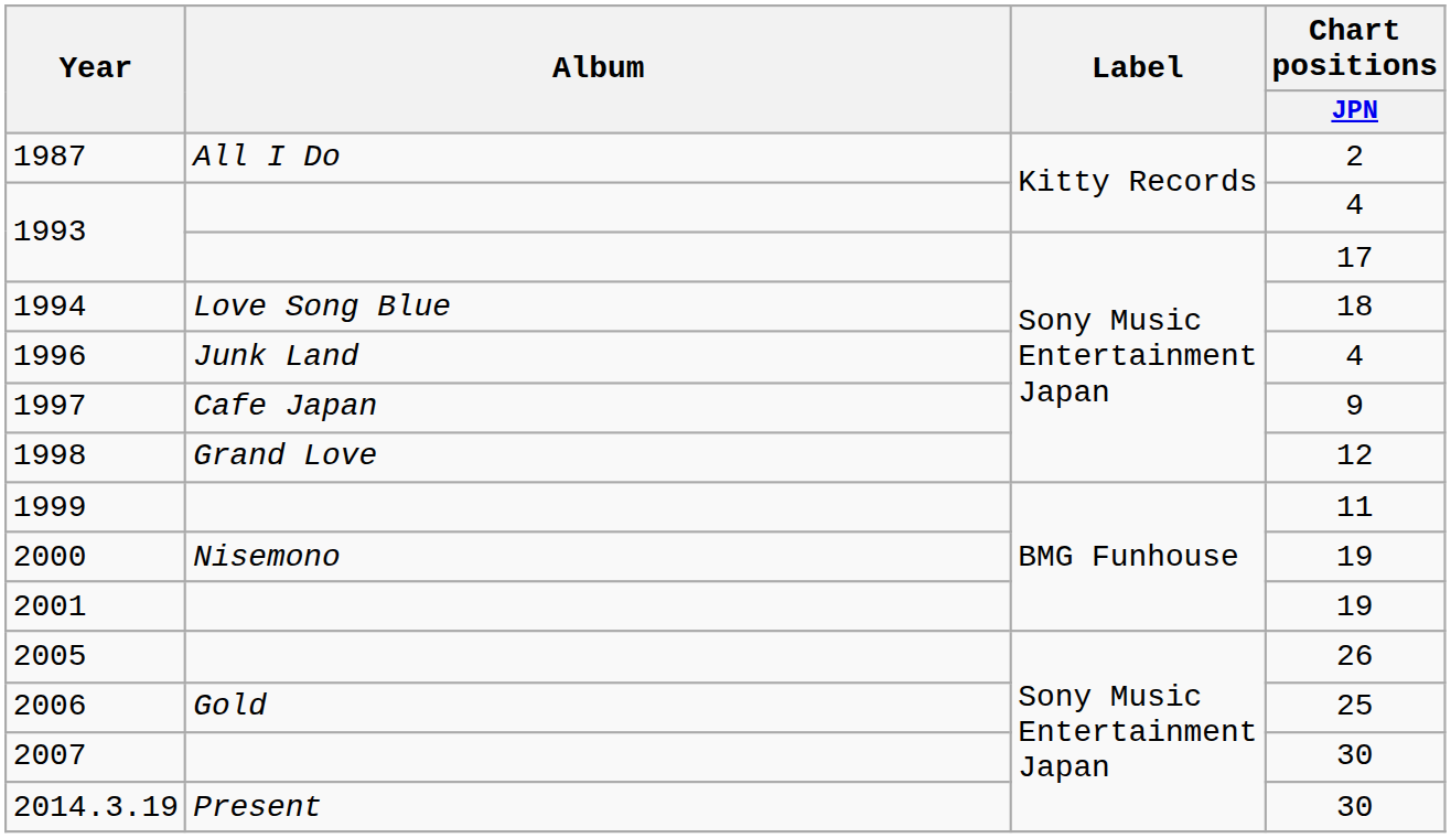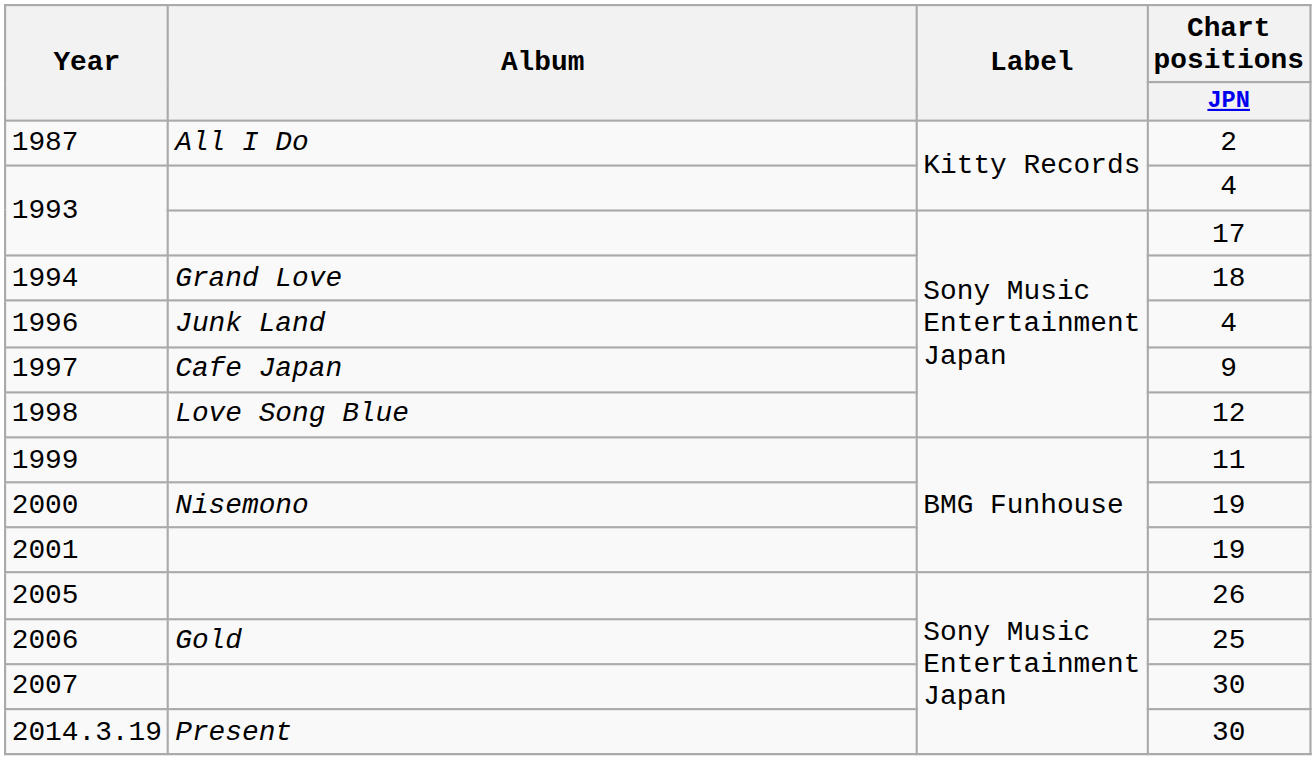1994 | Album: Love Song Blue -> Grand Love
1998 | Album: Grand Love -> Love Song Blue
